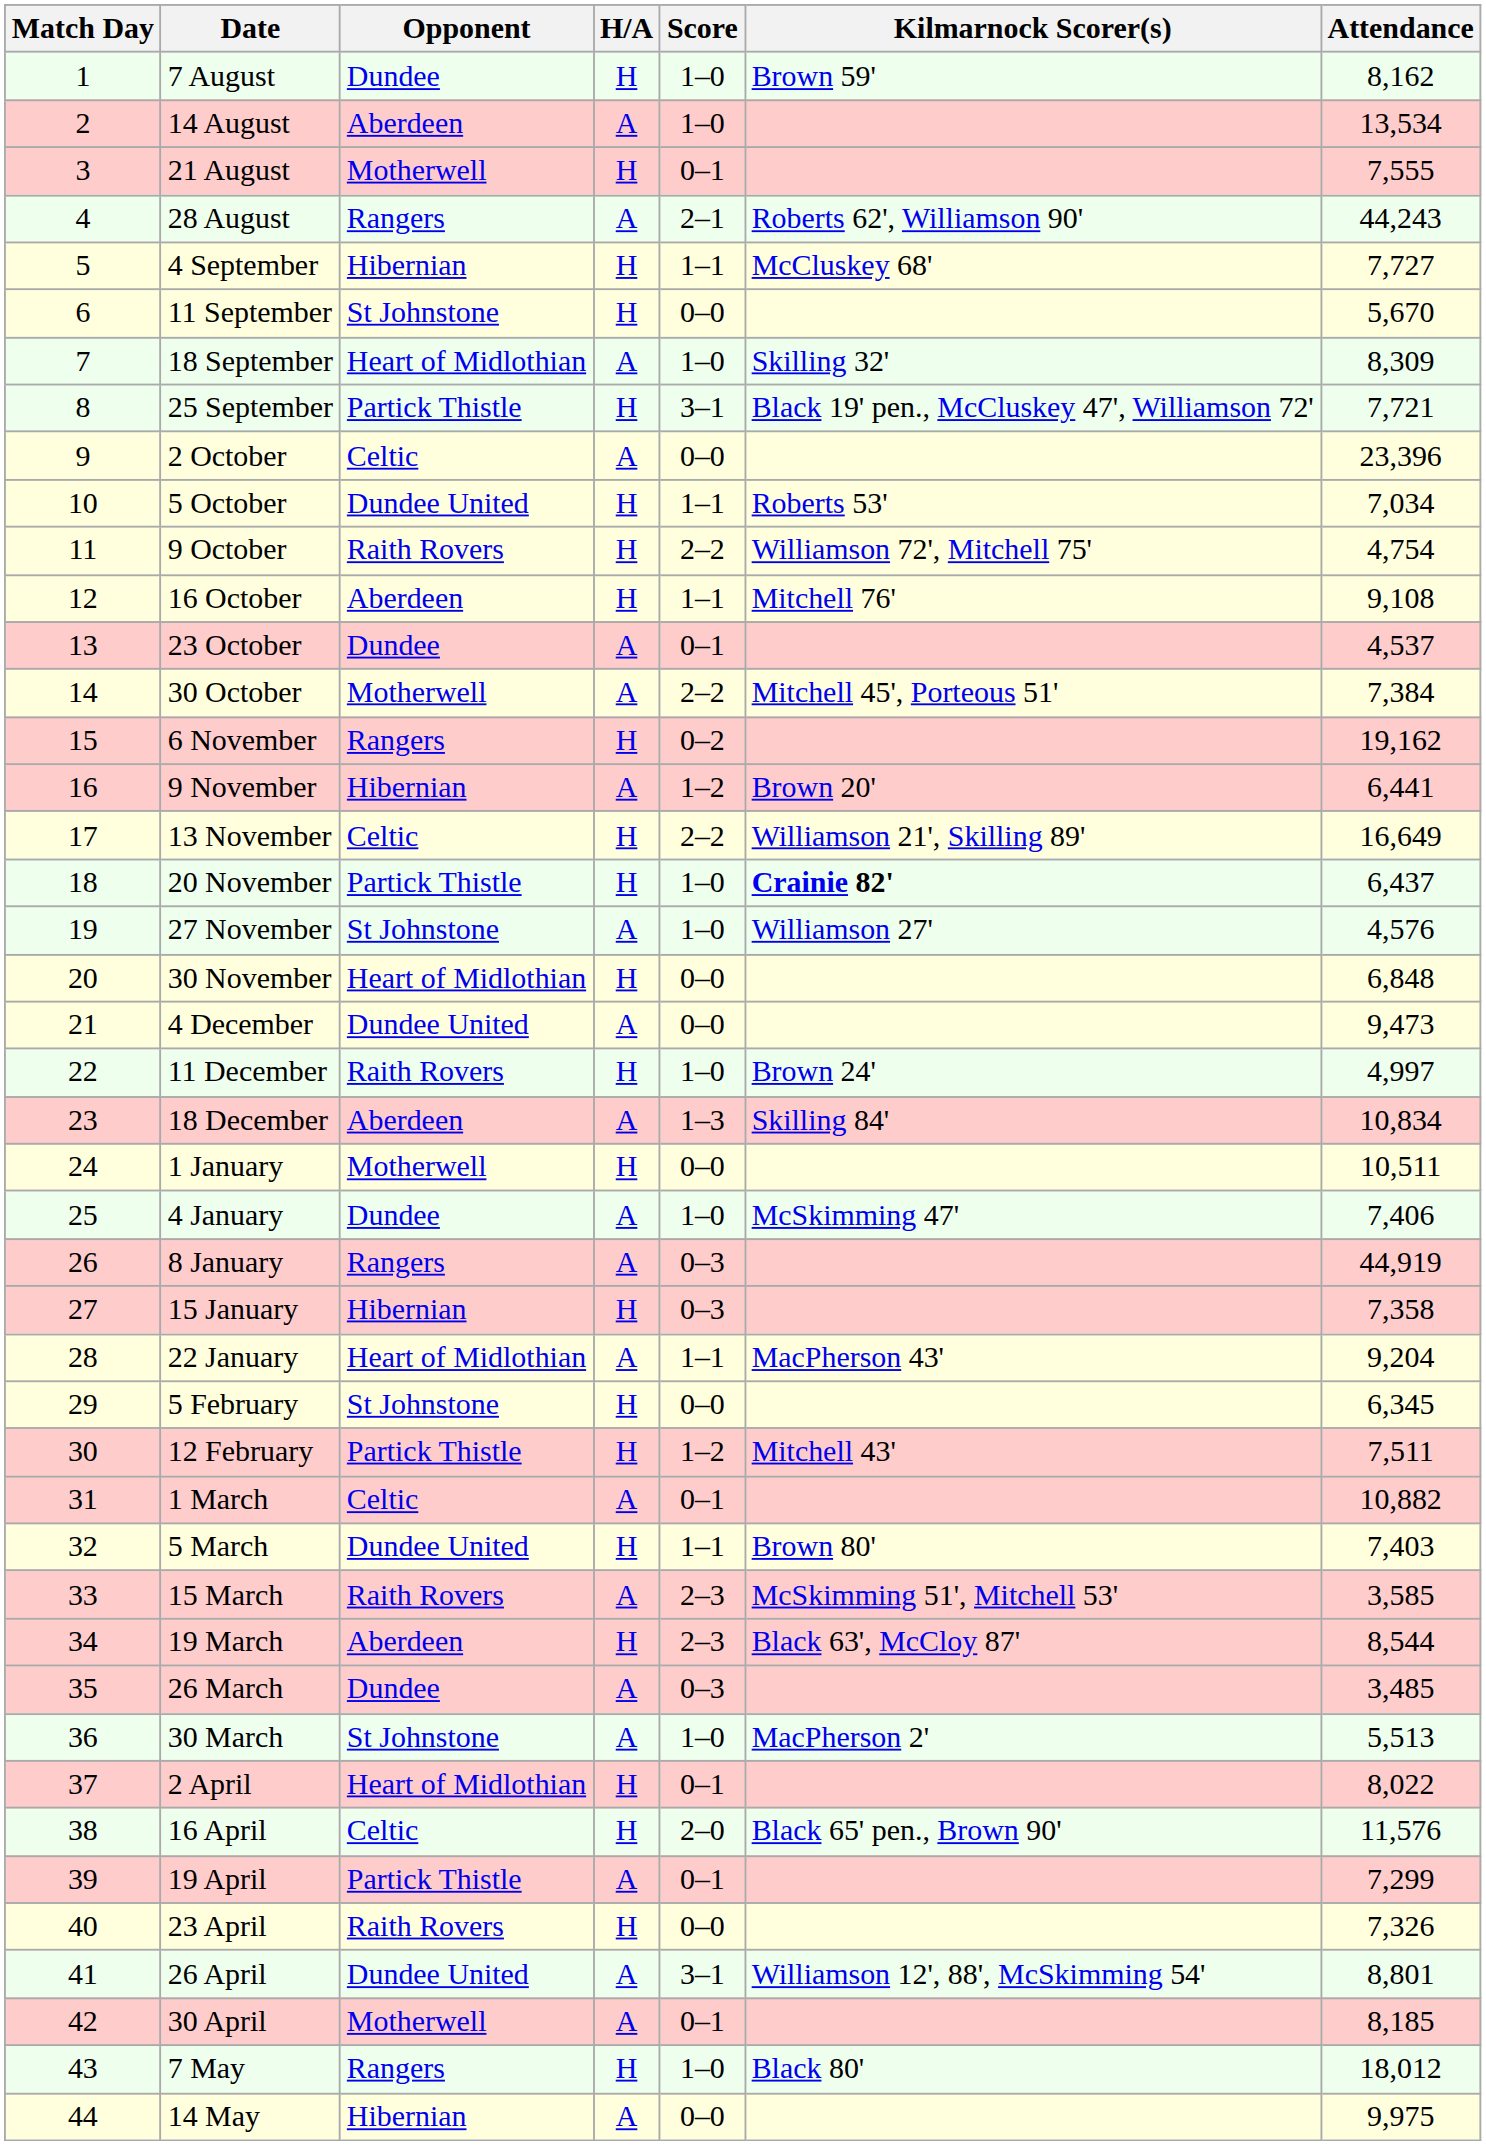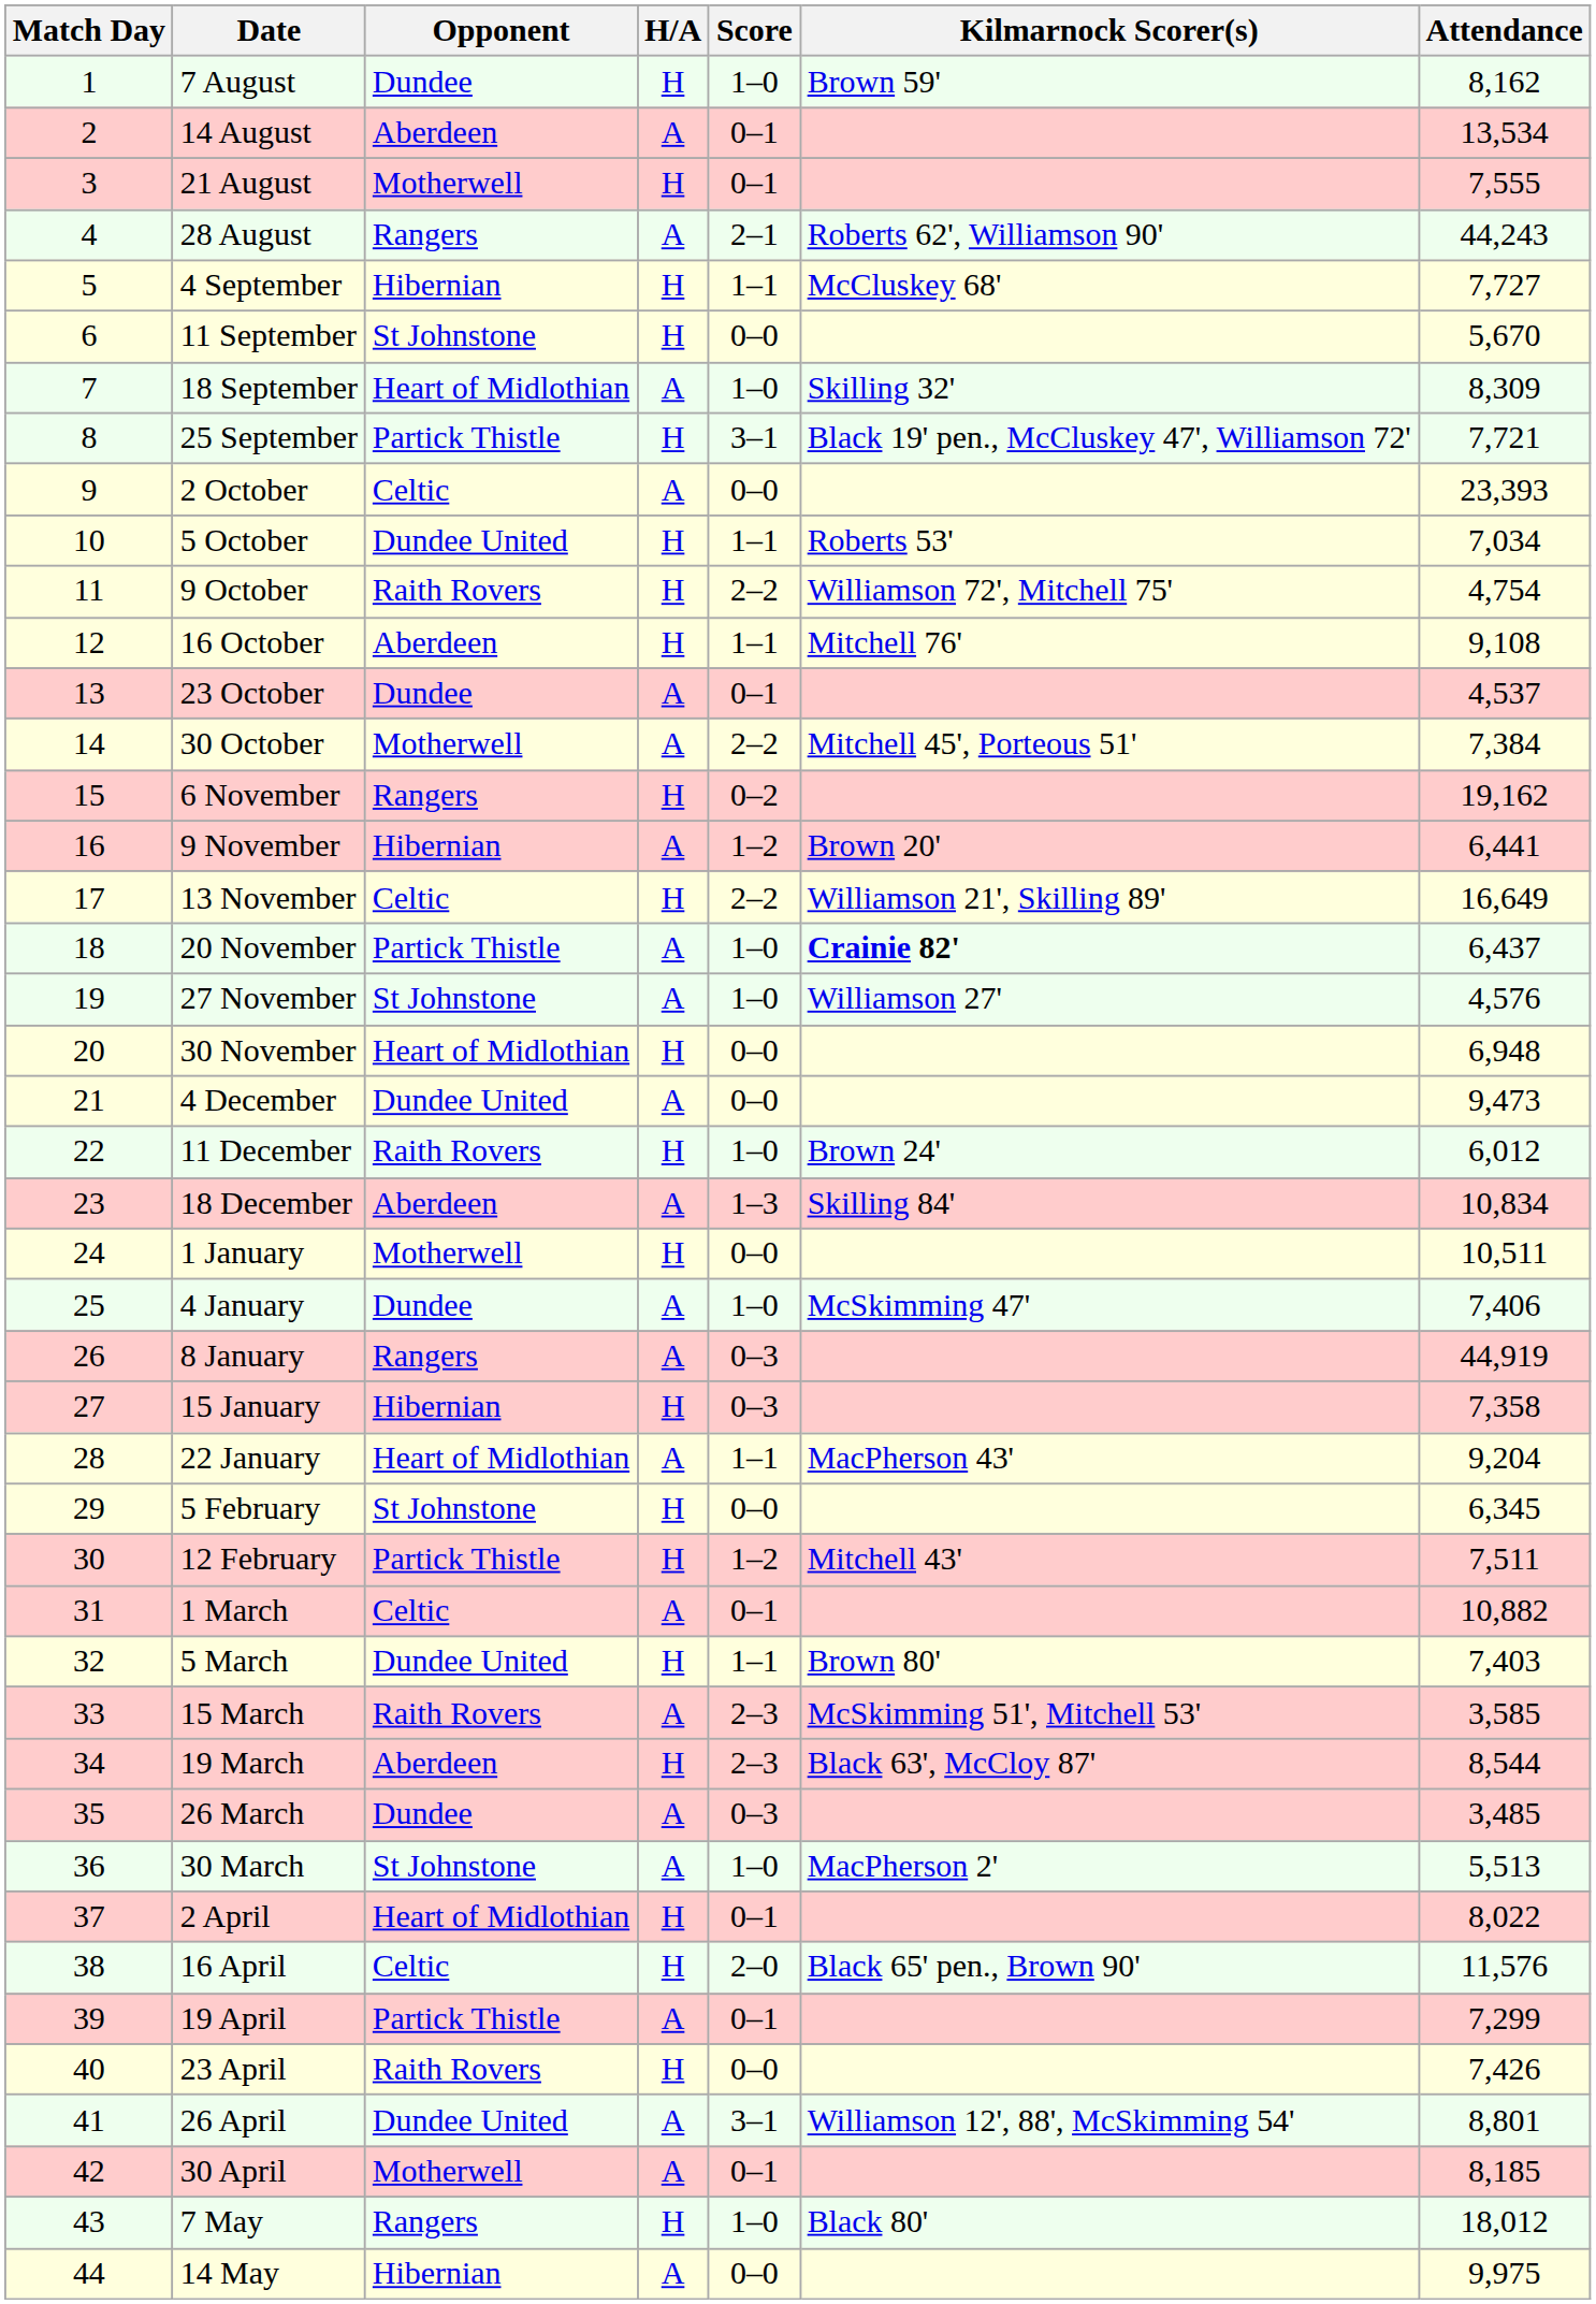14 August | Score: 1–0 -> 0–1
2 October | Attendance: 23,396 -> 23,393
20 November | H/A: H -> A
30 November | Attendance: 6,848 -> 6,948
11 December | Attendance: 4,997 -> 6,012
23 April | Attendance: 7,326 -> 7,426
